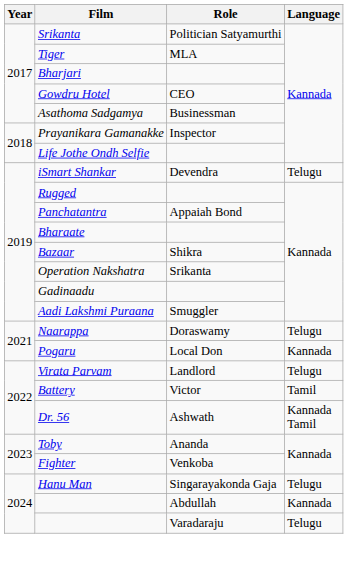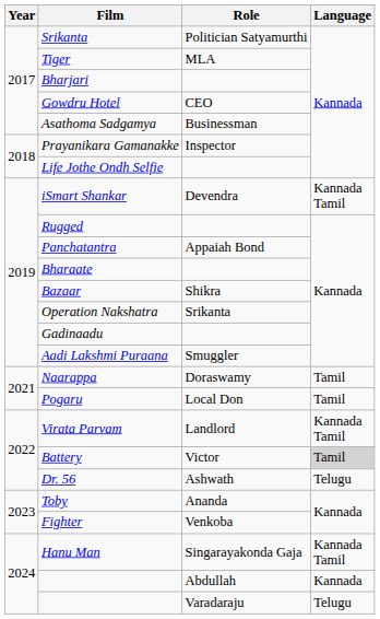iSmart Shankar | Language: Telugu -> Kannada Tamil
Naarappa | Language: Telugu -> Tamil
Pogaru | Language: Kannada -> Tamil
Virata Parvam | Language: Telugu -> Kannada Tamil
Battery | Language: no background -> lightgrey background
Dr. 56 | Language: Kannada Tamil -> Telugu
Hanu Man | Language: Telugu -> Kannada Tamil
